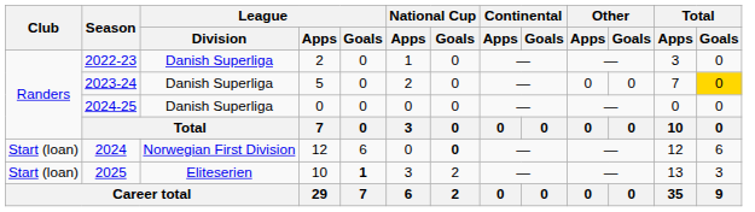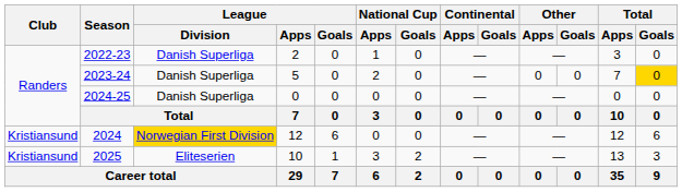2024 | Club: Start (loan) -> Kristiansund
2024 | League / Division: no background -> gold background
2024 | National Cup / Goals: bold -> normal
2025 | Club: Start (loan) -> Kristiansund
2025 | League / Goals: bold -> normal
